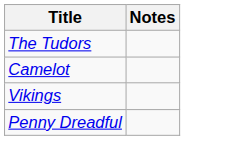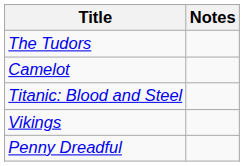+ row: Titanic: Blood and Steel
